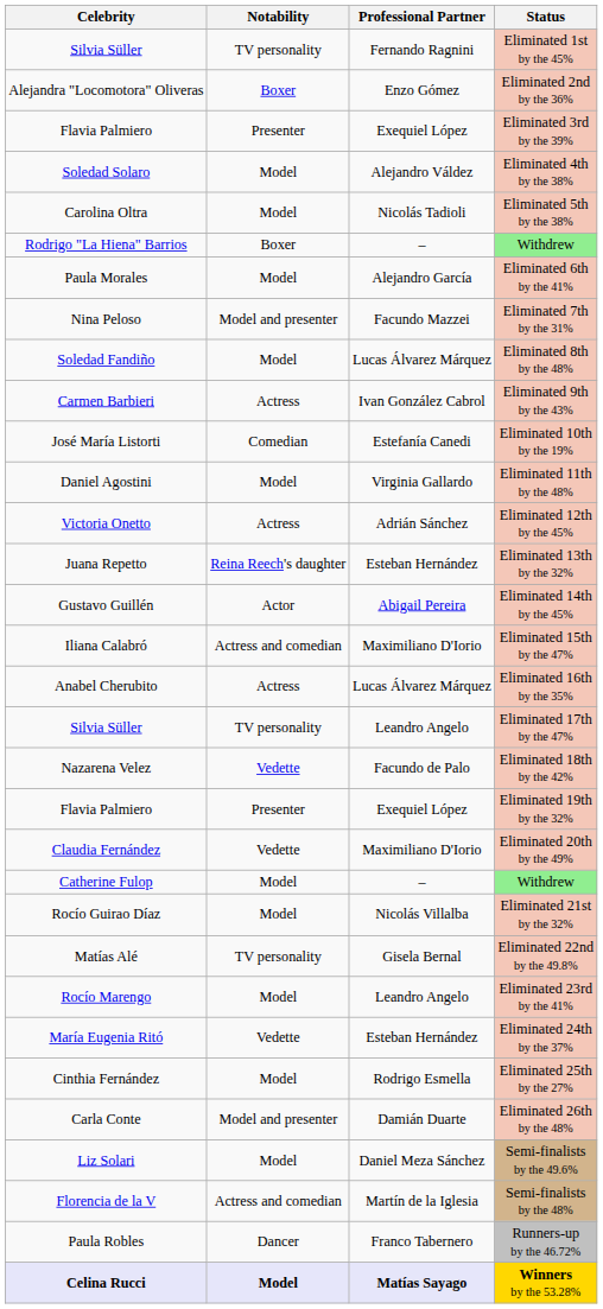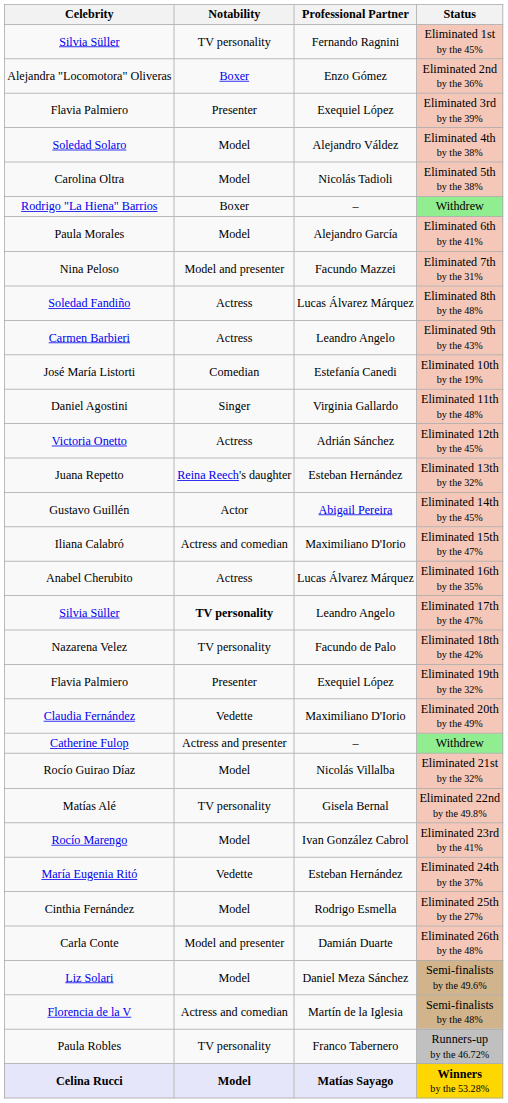Eliminated 8th by the 48% | Notability: Model -> Actress
Eliminated 9th by the 43% | Professional Partner: Ivan González Cabrol -> Leandro Angelo
Eliminated 11th by the 48% | Notability: Model -> Singer
Eliminated 17th by the 47% | Notability: normal -> bold
Eliminated 18th by the 42% | Notability: Vedette -> TV personality
Catherine Fulop / Withdrew | Notability: Model -> Actress and presenter
Eliminated 23rd by the 41% | Professional Partner: Leandro Angelo -> Ivan González Cabrol
Runners-up by the 46.72% | Notability: Dancer -> TV personality
